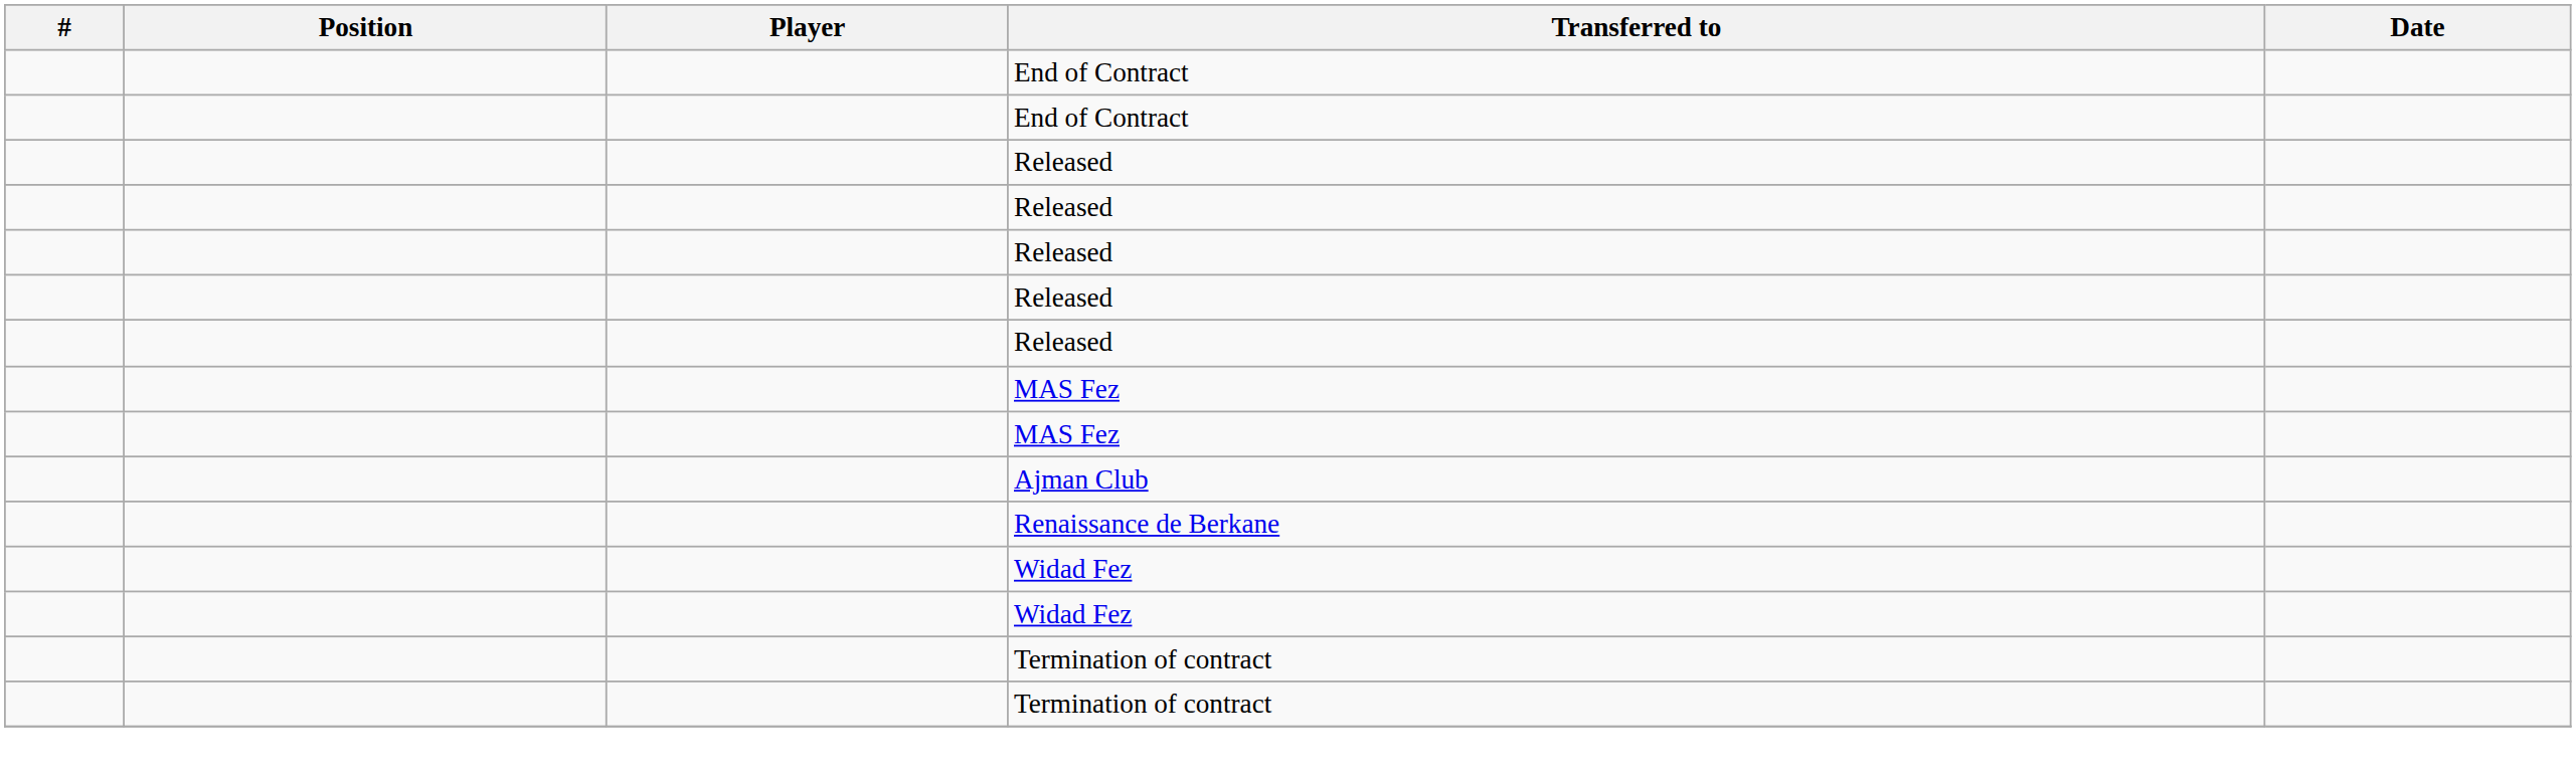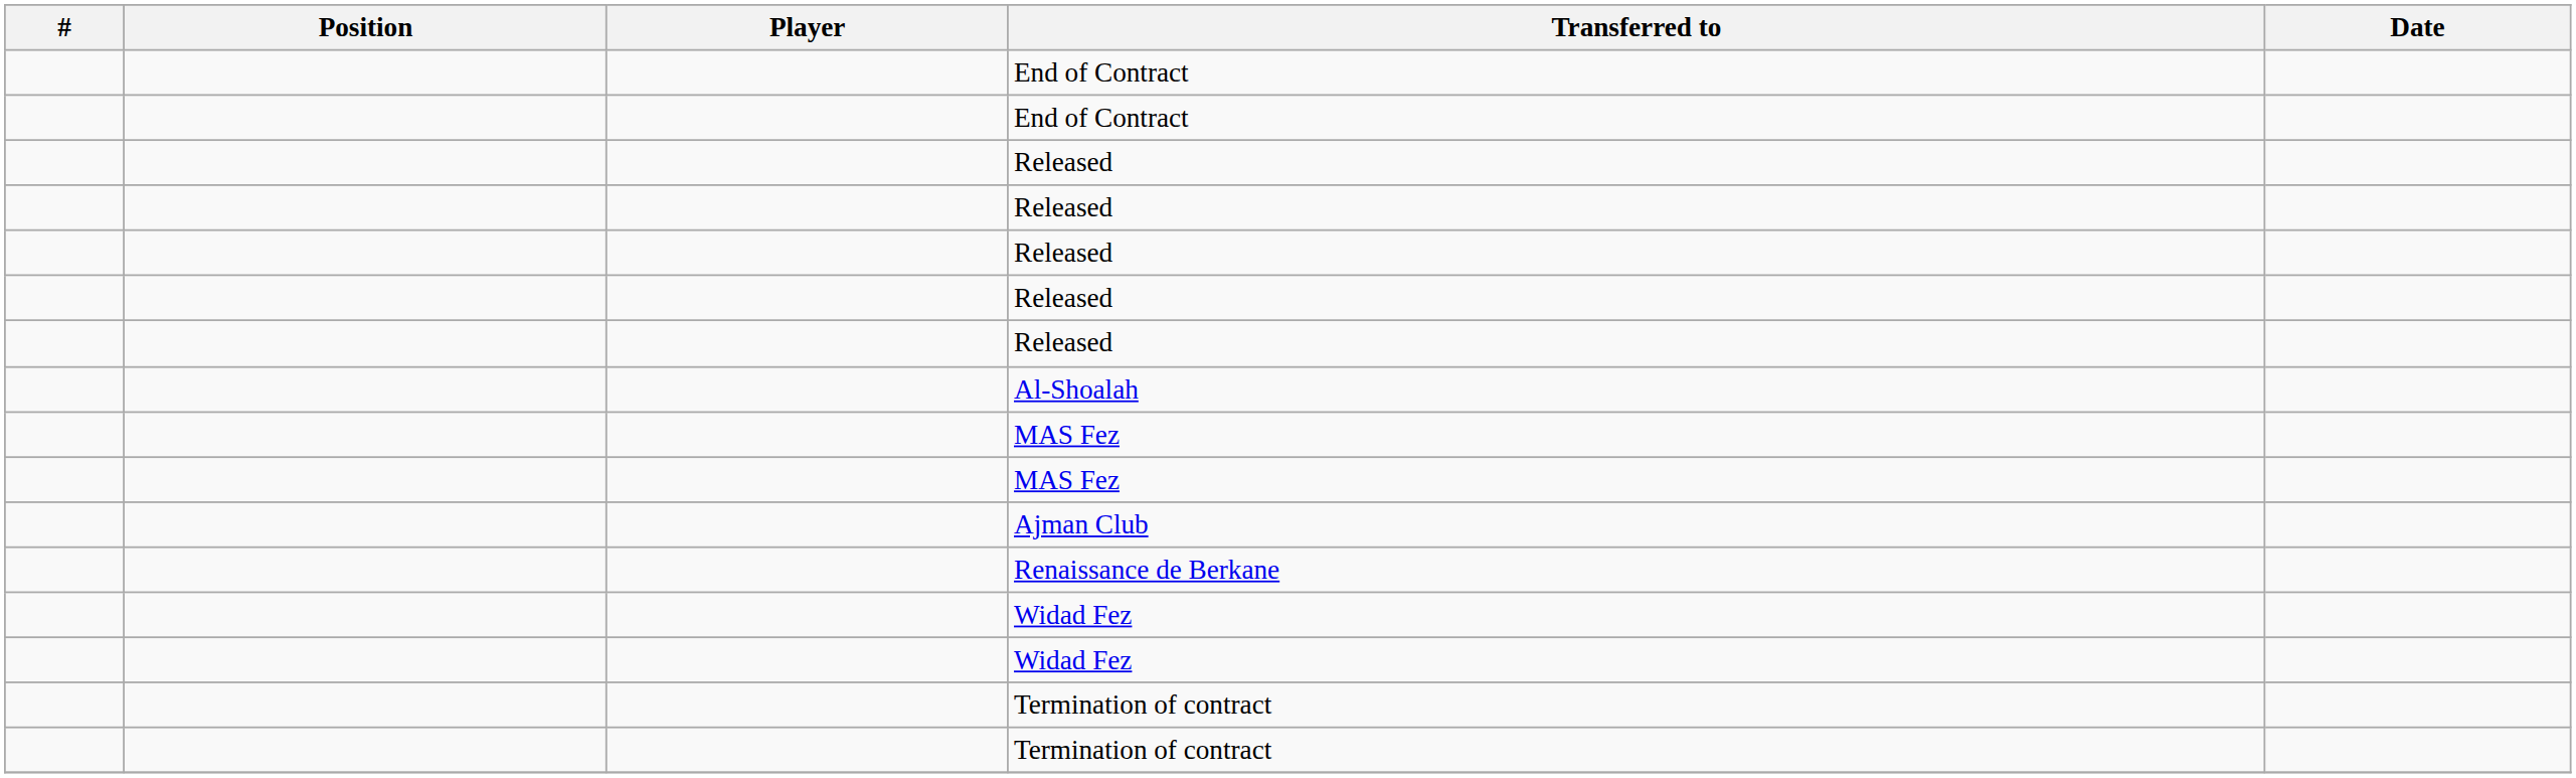+ row: Al-Shoalah
